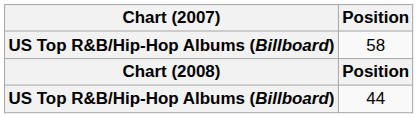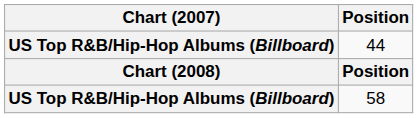rows swapped: 58 <-> 44
